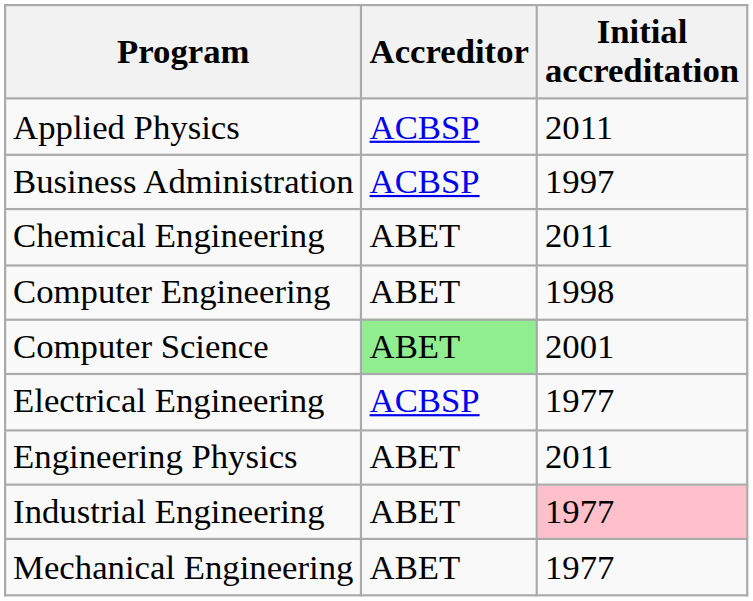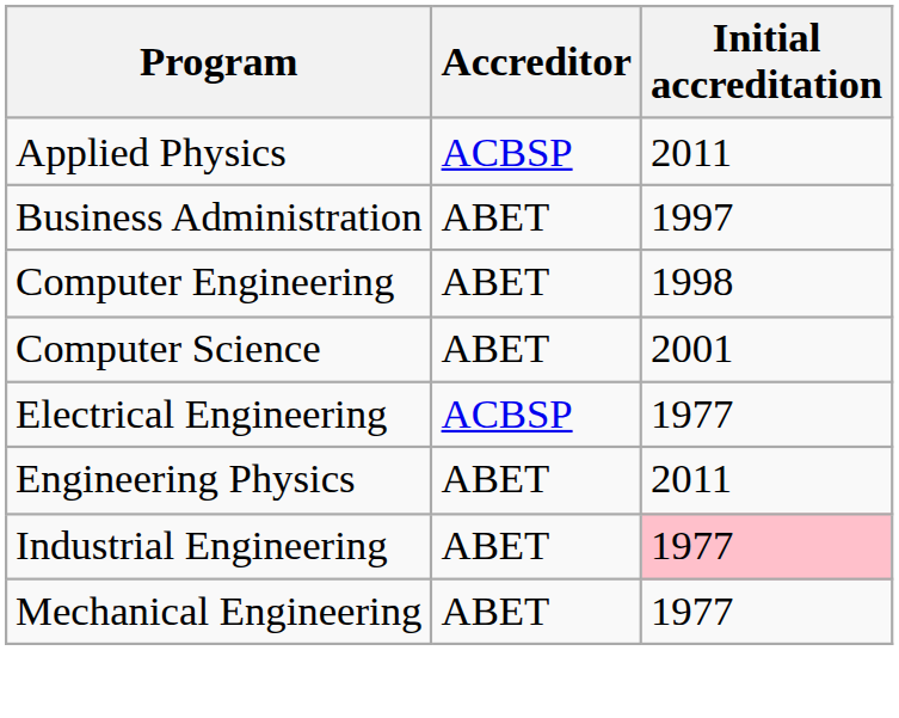Business Administration | Accreditor: ACBSP -> ABET
- row: Chemical Engineering | ABET | 2011
Computer Science | Accreditor: lightgreen background -> no background
